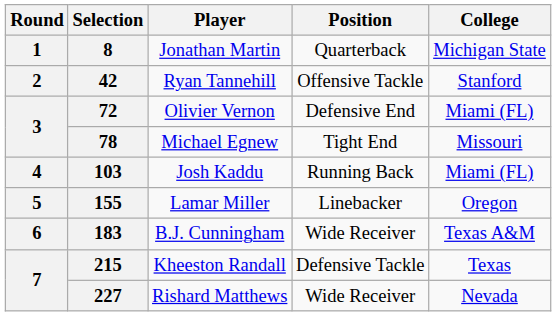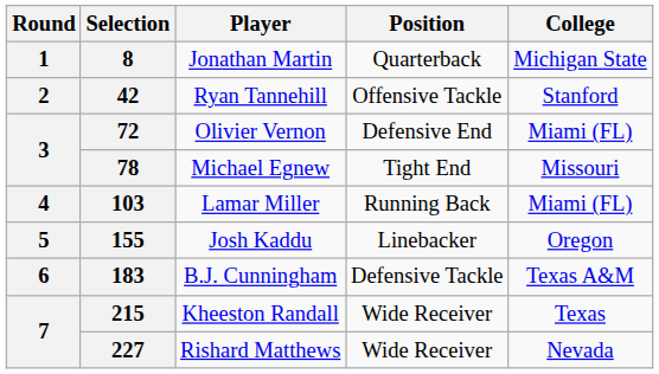103 | Player: Josh Kaddu -> Lamar Miller
155 | Player: Lamar Miller -> Josh Kaddu
183 | Position: Wide Receiver -> Defensive Tackle
215 | Position: Defensive Tackle -> Wide Receiver
